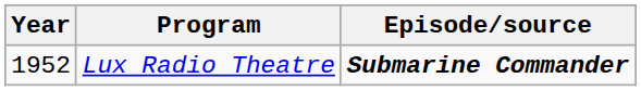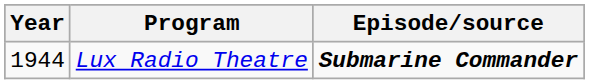Lux Radio Theatre | Year: 1952 -> 1944
